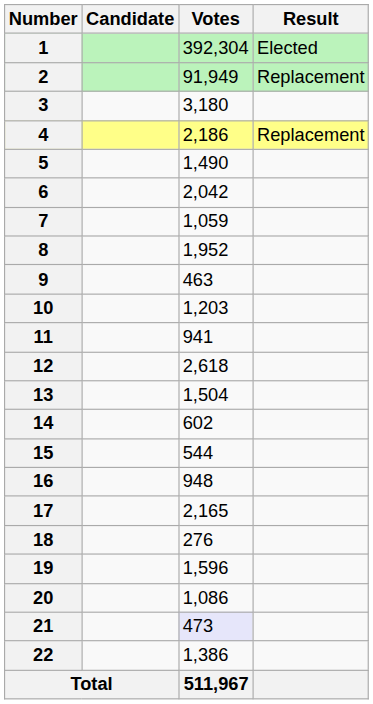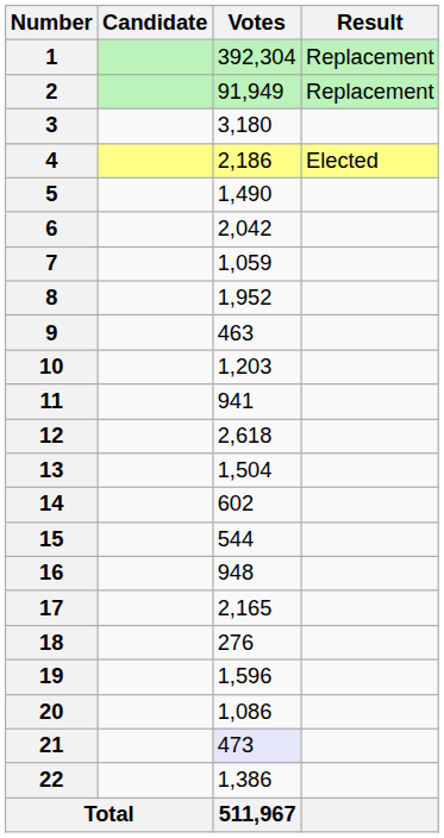1 | Result: Elected -> Replacement
4 | Result: Replacement -> Elected
